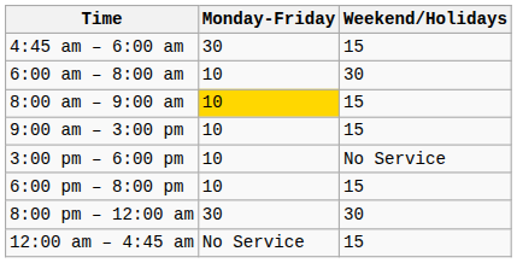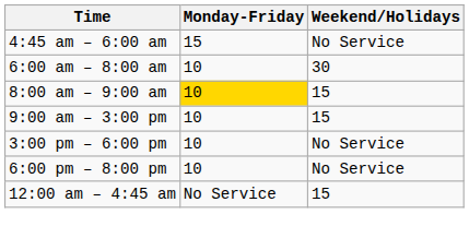4:45 am – 6:00 am | Monday-Friday: 30 -> 15
4:45 am – 6:00 am | Weekend/Holidays: 15 -> No Service
6:00 pm – 8:00 pm | Weekend/Holidays: 15 -> No Service
- row: 8:00 pm – 12:00 am | 30 | 30
